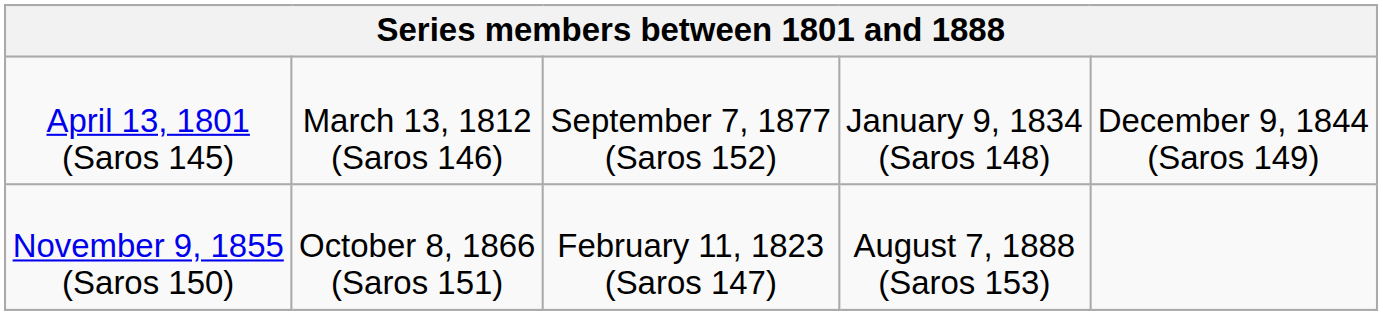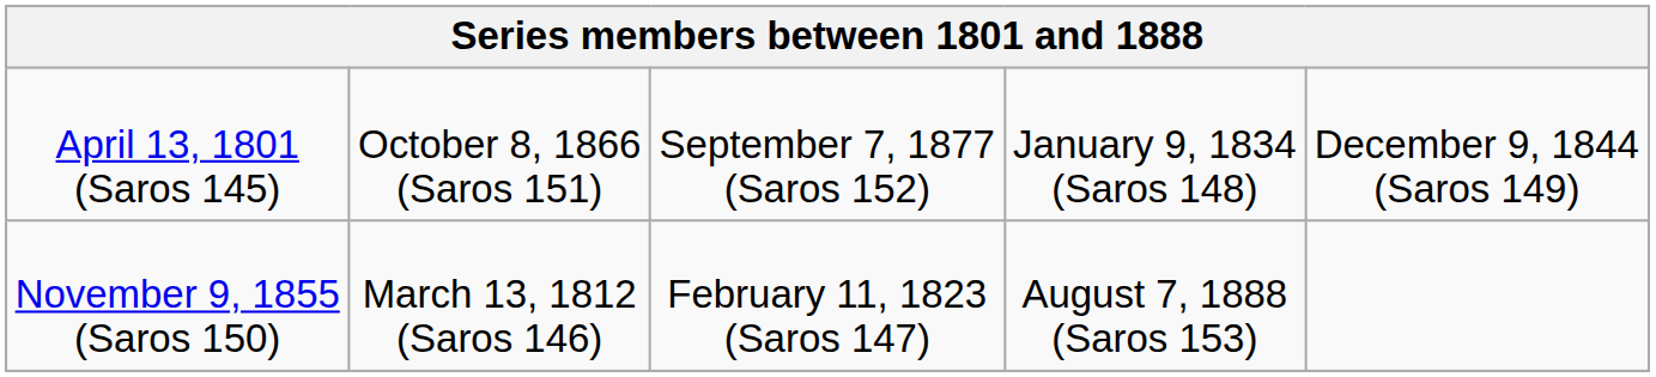April 13, 1801 (Saros 145) | column 2: March 13, 1812 (Saros 146) -> October 8, 1866 (Saros 151)
November 9, 1855 (Saros 150) | column 2: October 8, 1866 (Saros 151) -> March 13, 1812 (Saros 146)
